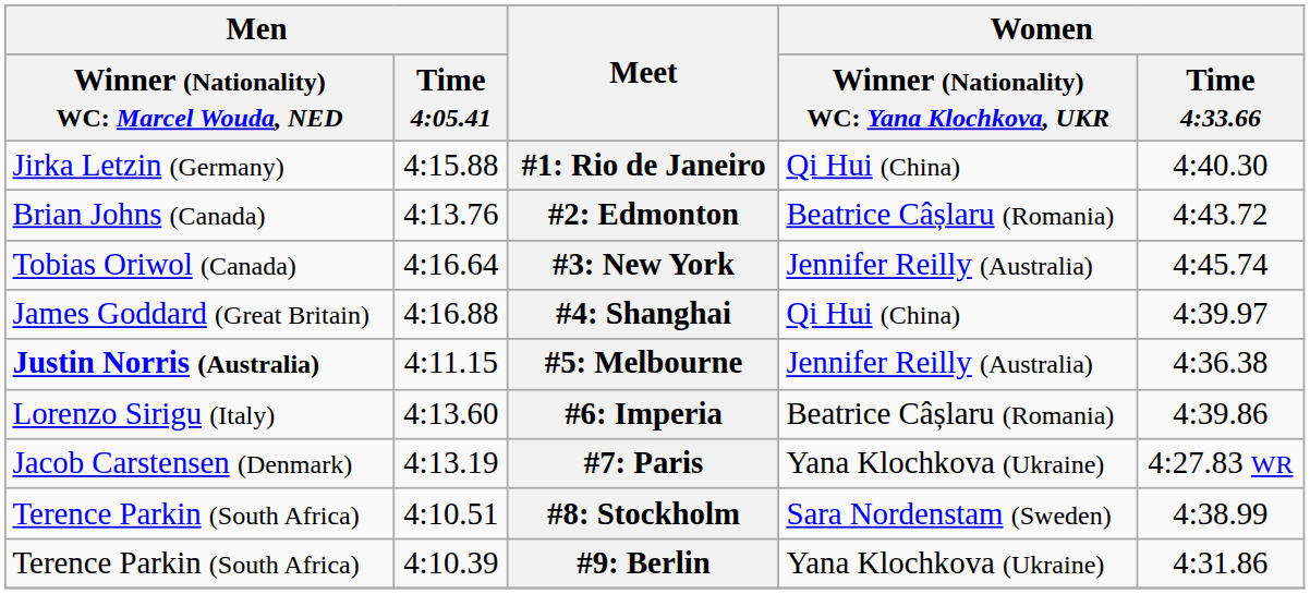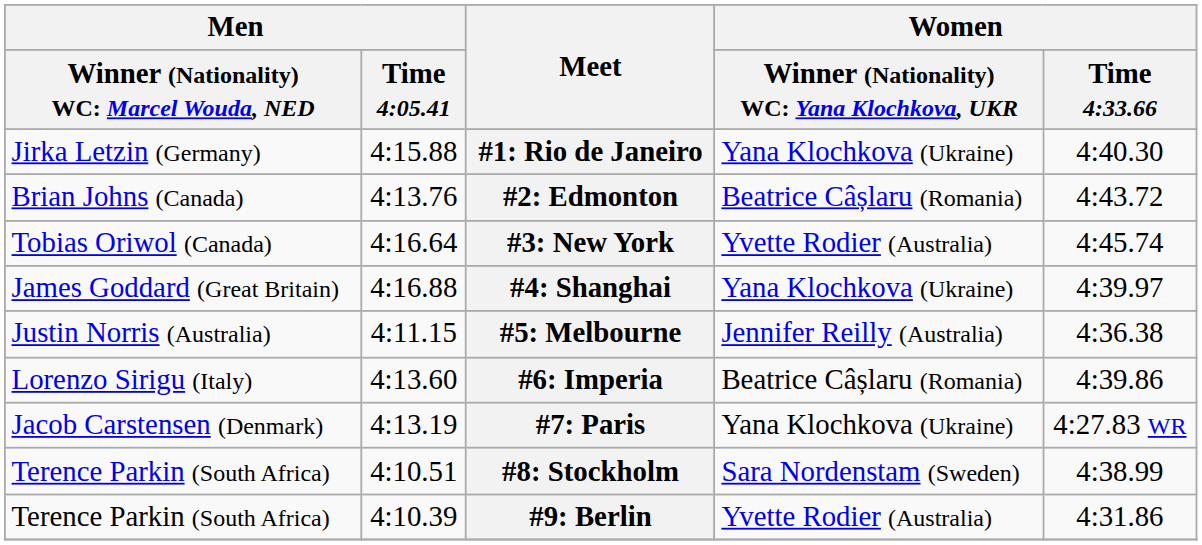#1: Rio de Janeiro | column 4: Qi Hui (China) -> Yana Klochkova (Ukraine)
#3: New York | column 4: Jennifer Reilly (Australia) -> Yvette Rodier (Australia)
#4: Shanghai | column 4: Qi Hui (China) -> Yana Klochkova (Ukraine)
#5: Melbourne | column 1: bold -> normal
#9: Berlin | column 4: Yana Klochkova (Ukraine) -> Yvette Rodier (Australia)
